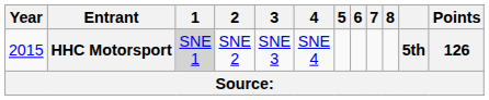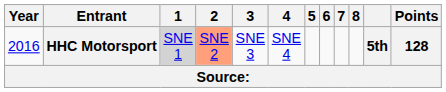HHC Motorsport | Year: 2015 -> 2016
HHC Motorsport | 2: no background -> lightsalmon background
HHC Motorsport | Points: 126 -> 128
